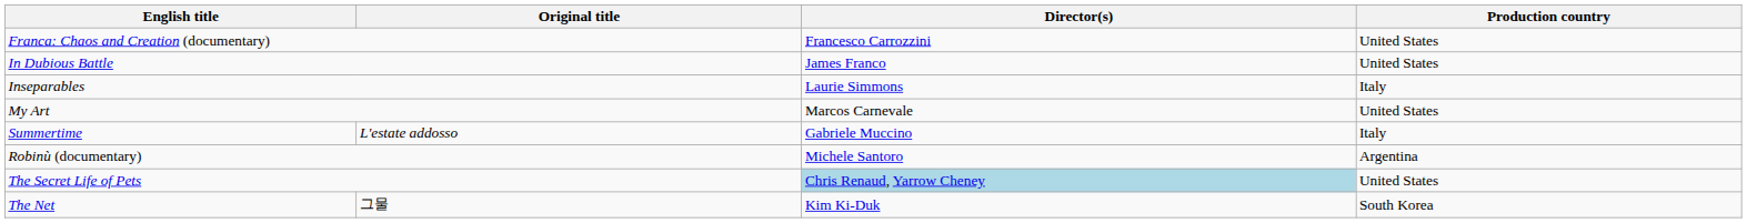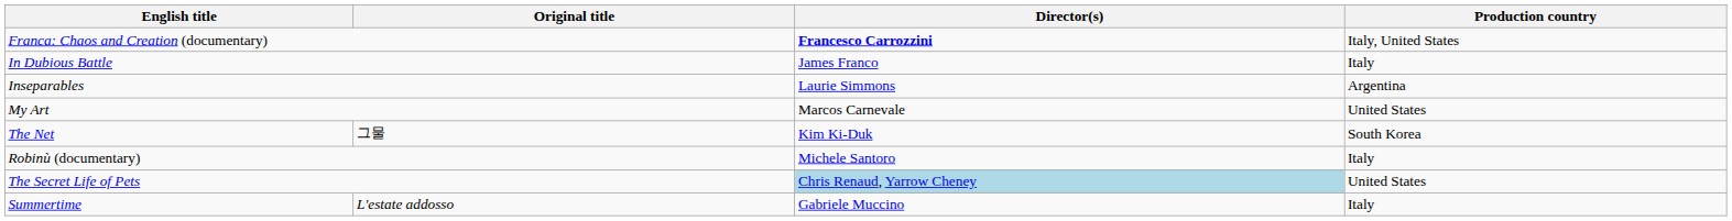Franca: Chaos and Creation (documentary) | Director(s): normal -> bold
Franca: Chaos and Creation (documentary) | Production country: United States -> Italy, United States
In Dubious Battle | Production country: United States -> Italy
Inseparables | Production country: Italy -> Argentina
rows swapped: The Net <-> Summertime
Robinù (documentary) | Production country: Argentina -> Italy
